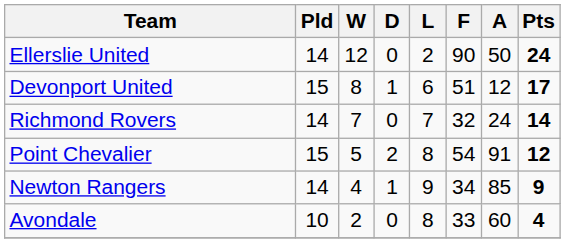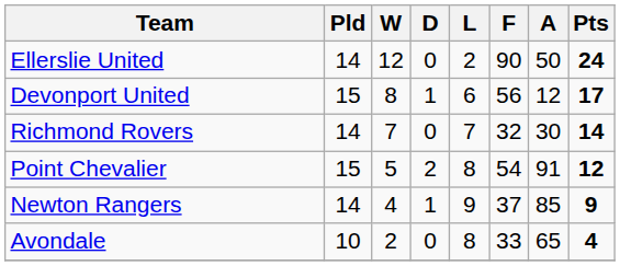Devonport United | F: 51 -> 56
Richmond Rovers | A: 24 -> 30
Newton Rangers | F: 34 -> 37
Avondale | A: 60 -> 65
